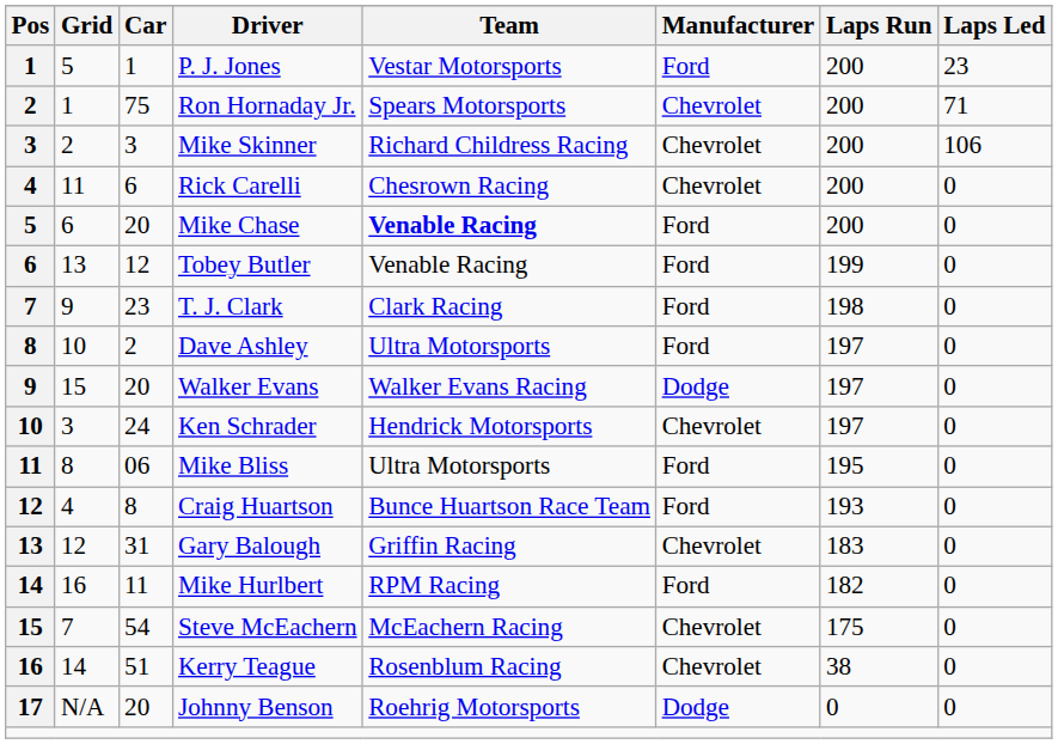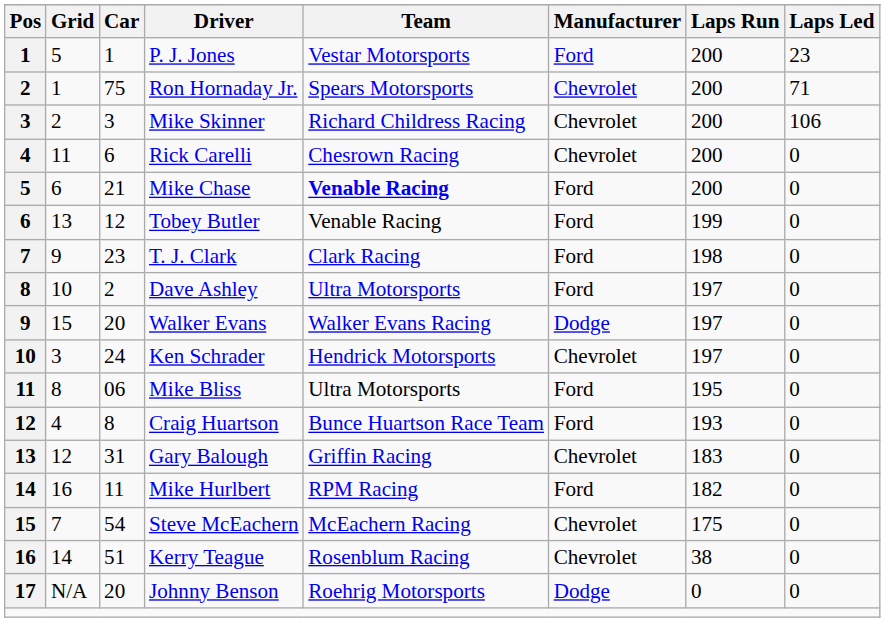Mike Chase | Car: 20 -> 21
